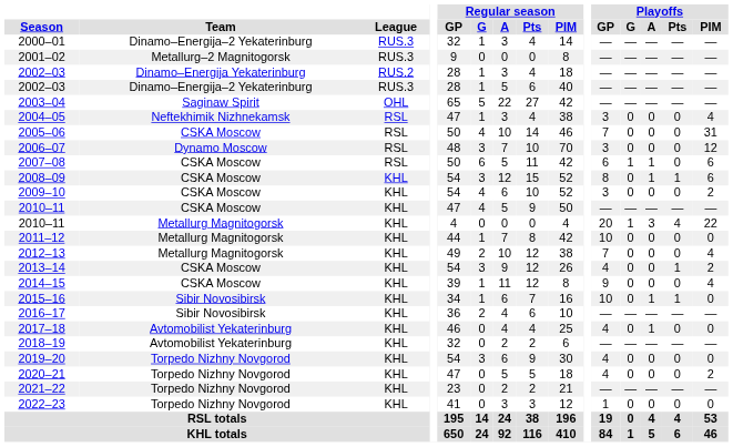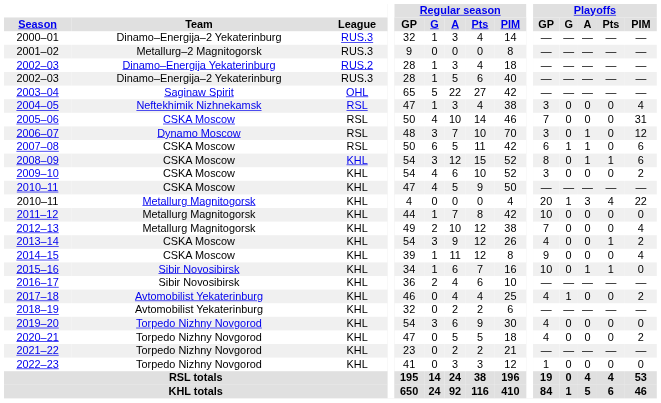2006–07 | Playoffs / A: 0 -> 1
2017–18 | Playoffs / G: 0 -> 1
2017–18 | Playoffs / A: 1 -> 0
2017–18 | Playoffs / PIM: 0 -> 2
